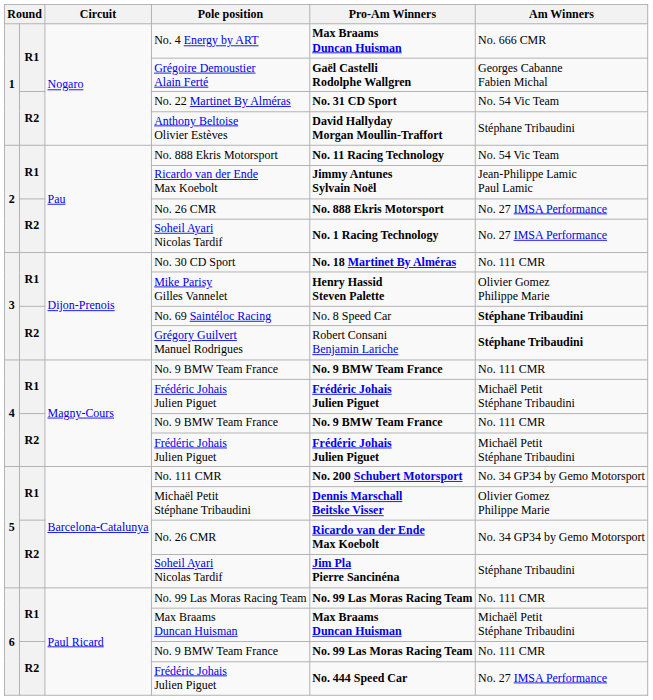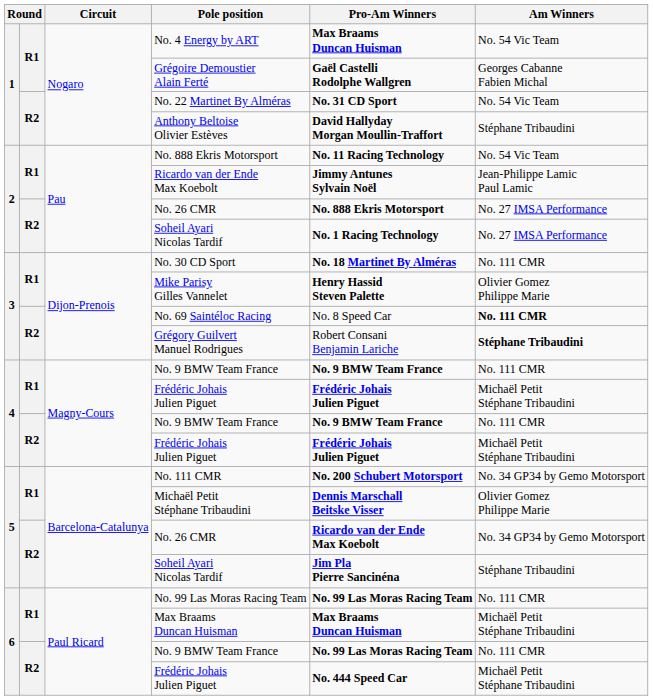No. 4 Energy by ART | Am Winners: No. 666 CMR -> No. 54 Vic Team
No. 69 Saintéloc Racing | Am Winners: Stéphane Tribaudini -> No. 111 CMR
6 / Frédéric Johais Julien Piguet | Am Winners: No. 27 IMSA Performance -> Michaël Petit Stéphane Tribaudini
